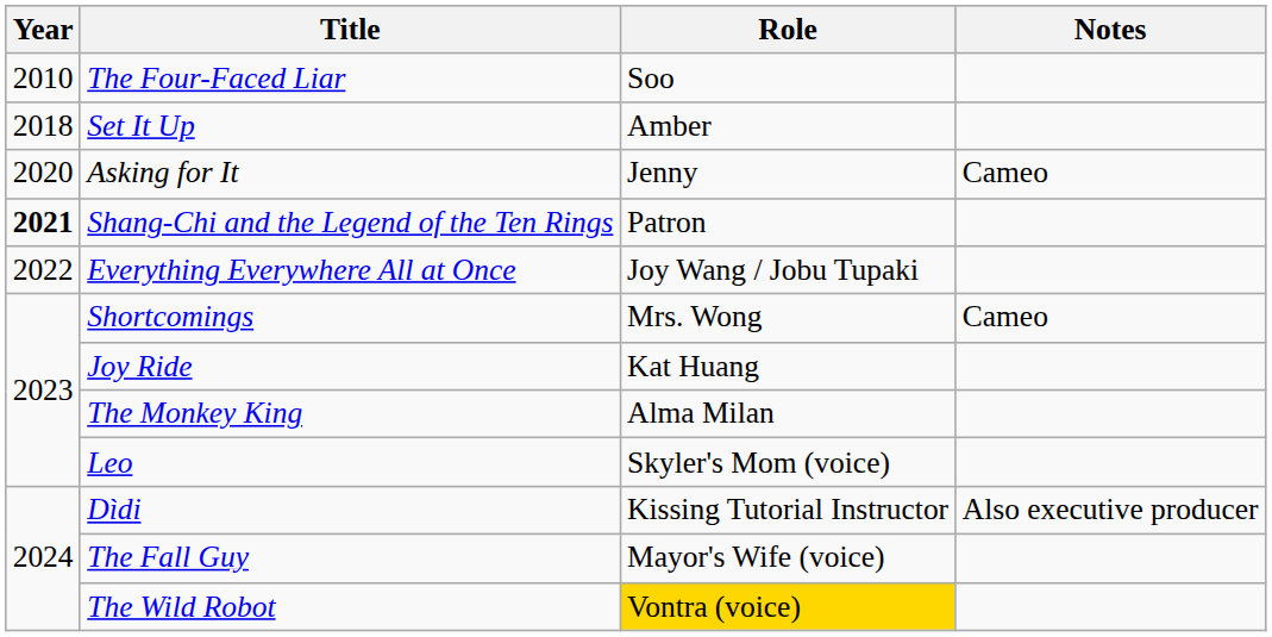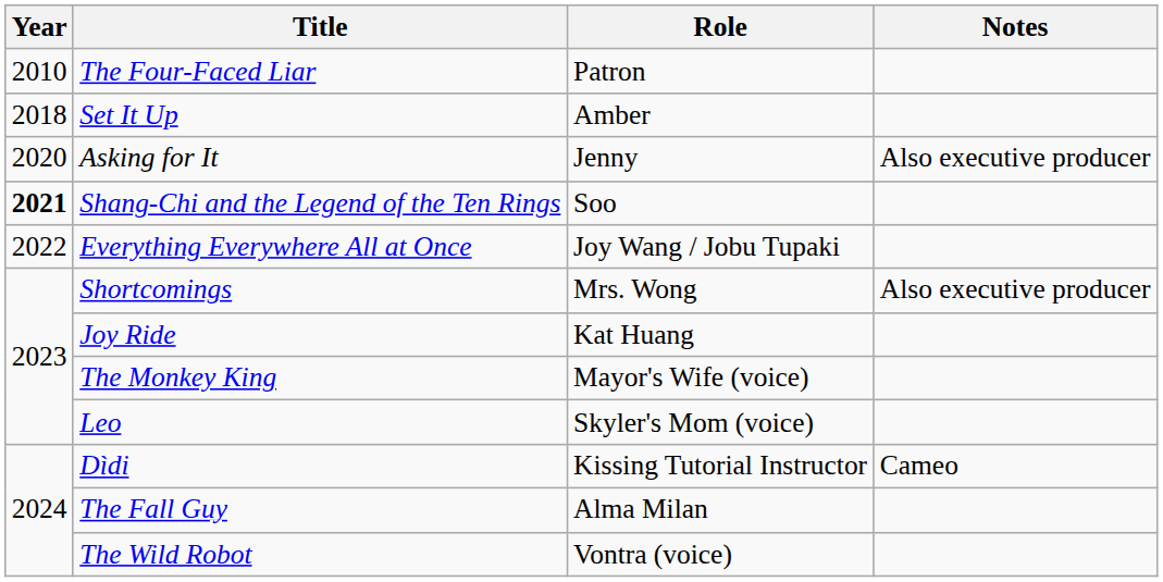The Four-Faced Liar | Role: Soo -> Patron
Asking for It | Notes: Cameo -> Also executive producer
Shang-Chi and the Legend of the Ten Rings | Role: Patron -> Soo
Shortcomings | Notes: Cameo -> Also executive producer
The Monkey King | Role: Alma Milan -> Mayor's Wife (voice)
Dìdi | Notes: Also executive producer -> Cameo
The Fall Guy | Role: Mayor's Wife (voice) -> Alma Milan
The Wild Robot | Role: gold background -> no background
